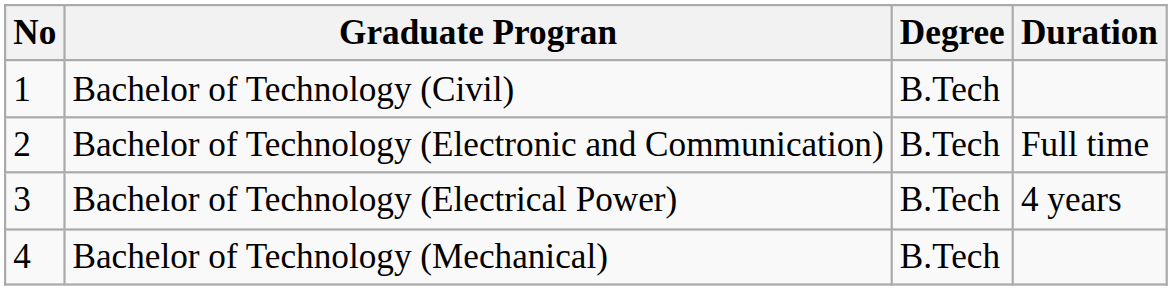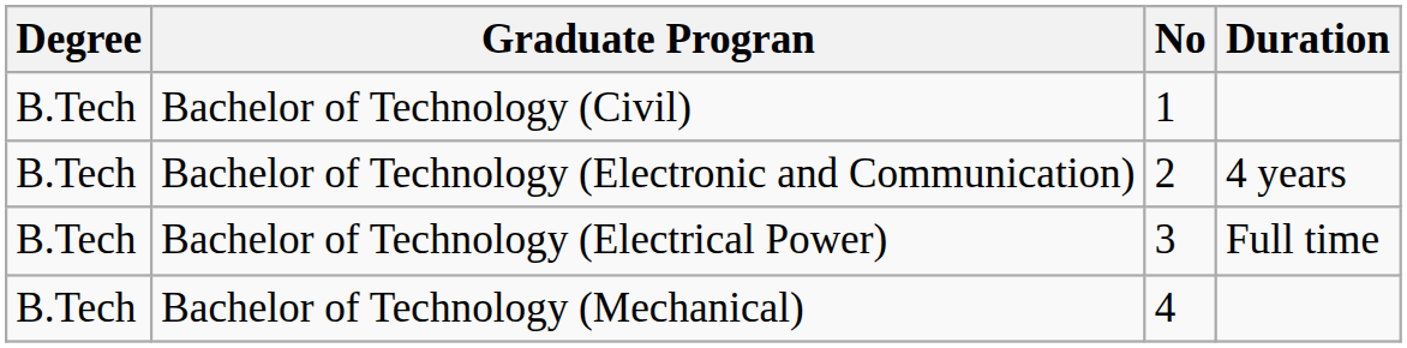columns swapped: No <-> Degree
Bachelor of Technology (Electronic and Communication) | Duration: Full time -> 4 years
Bachelor of Technology (Electrical Power) | Duration: 4 years -> Full time
